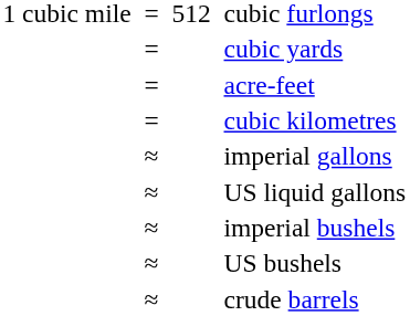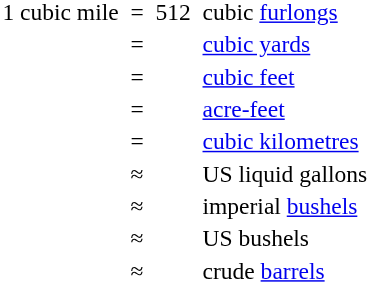+ row: = | cubic feet
- row: ≈ | imperial gallons
